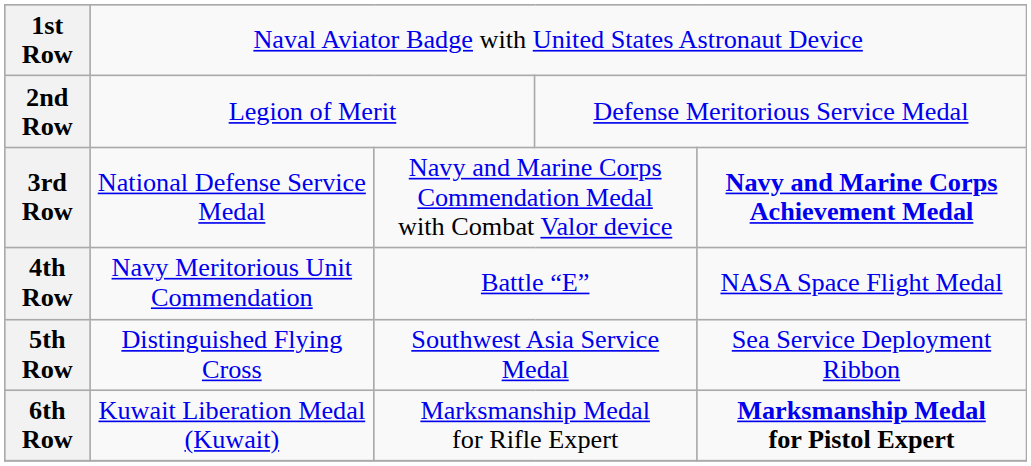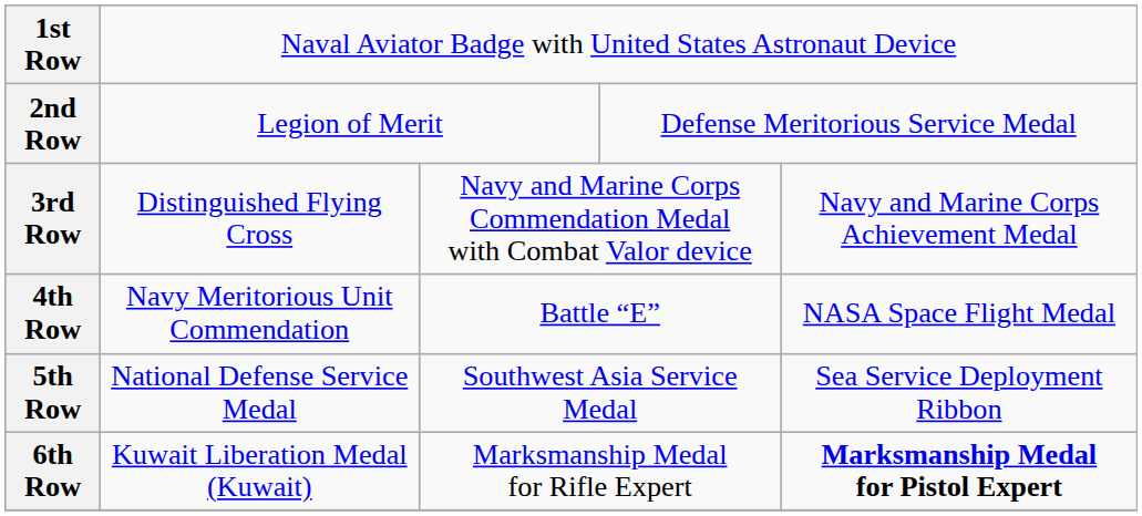3rd Row | column 2: National Defense Service Medal -> Distinguished Flying Cross
3rd Row | column 5: bold -> normal
5th Row | column 2: Distinguished Flying Cross -> National Defense Service Medal
